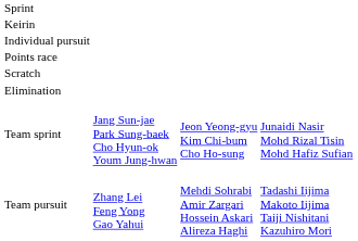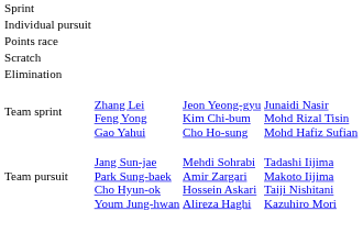- row: Keirin
Team sprint | column 2: Jang Sun-jae Park Sung-baek Cho Hyun-ok Youm Jung-hwan -> Zhang Lei Feng Yong Gao Yahui
Team pursuit | column 2: Zhang Lei Feng Yong Gao Yahui -> Jang Sun-jae Park Sung-baek Cho Hyun-ok Youm Jung-hwan
